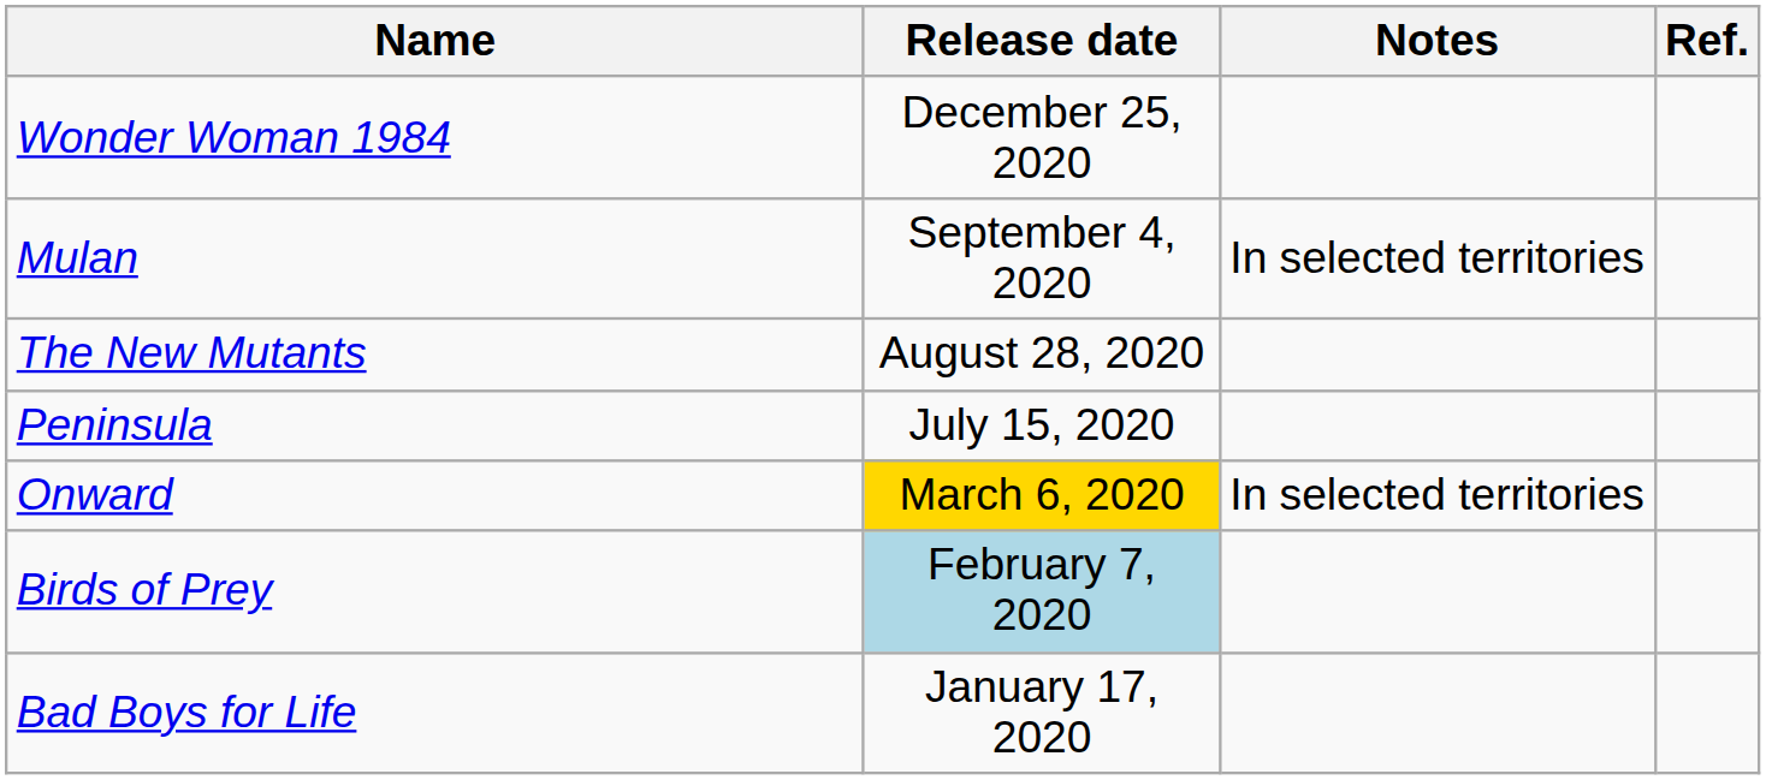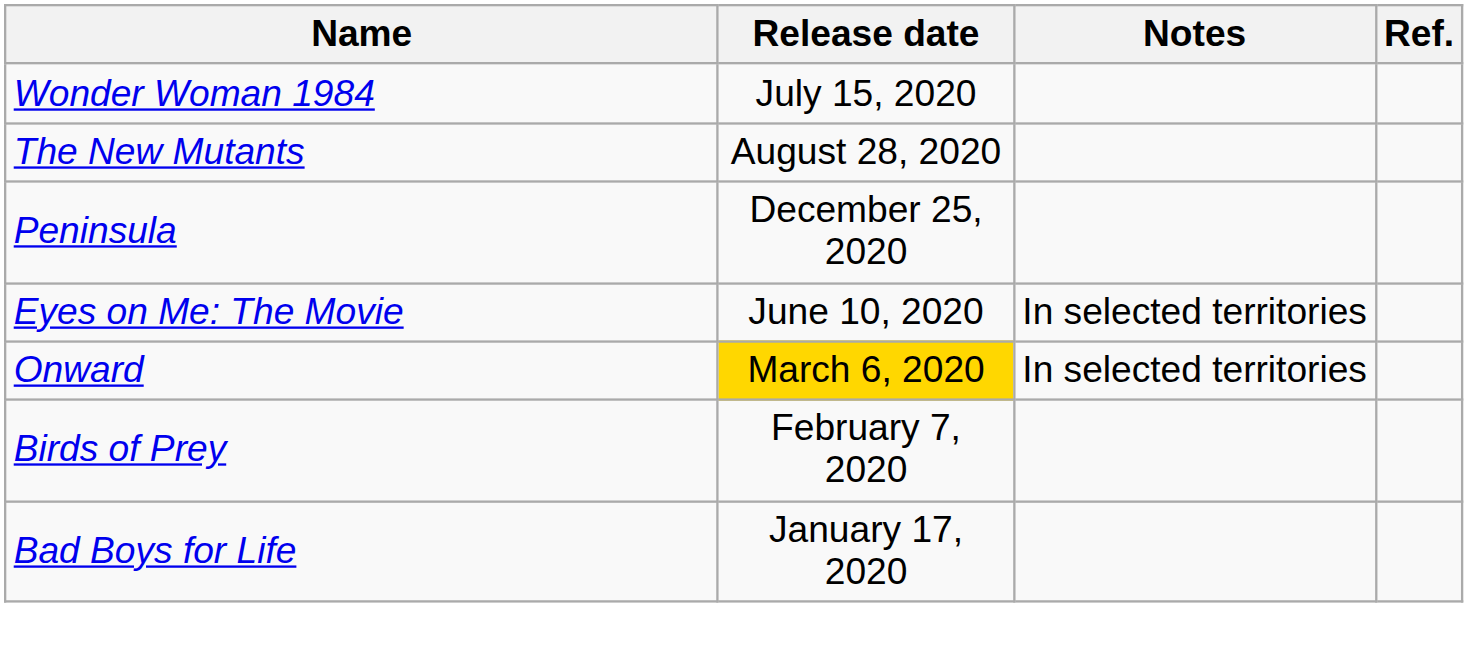Wonder Woman 1984 | Release date: December 25, 2020 -> July 15, 2020
- row: Mulan | September 4, 2020 | In selected territories
Peninsula | Release date: July 15, 2020 -> December 25, 2020
+ row: Eyes on Me: The Movie | June 10, 2020 | In selected territories
Birds of Prey | Release date: lightblue background -> no background
